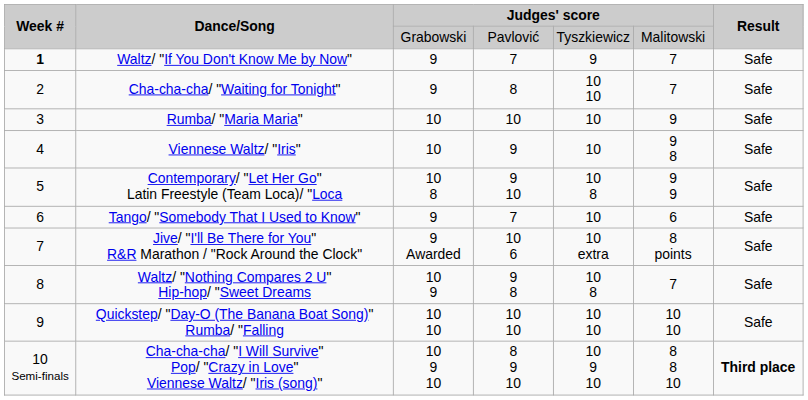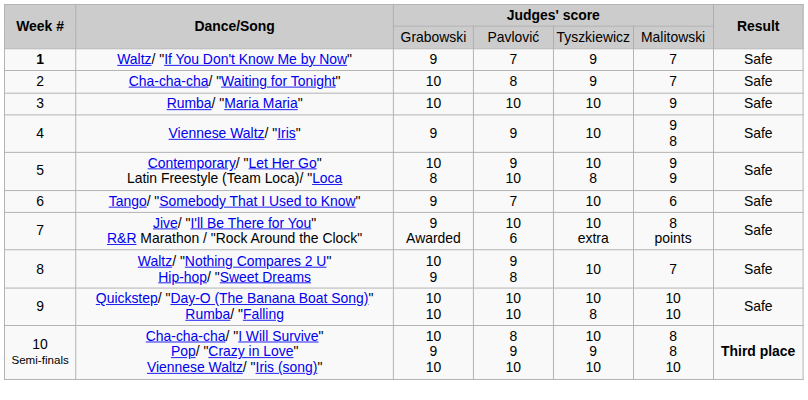Cha-cha-cha/ "Waiting for Tonight" | column 3: 9 -> 10
Cha-cha-cha/ "Waiting for Tonight" | column 5: 10 10 -> 9
Viennese Waltz/ "Iris" | column 3: 10 -> 9
Waltz/ "Nothing Compares 2 U" Hip-hop/ "Sweet Dreams | column 5: 10 8 -> 10
Quickstep/ "Day-O (The Banana Boat Song)" Rumba/ "Falling | column 5: 10 10 -> 10 8
